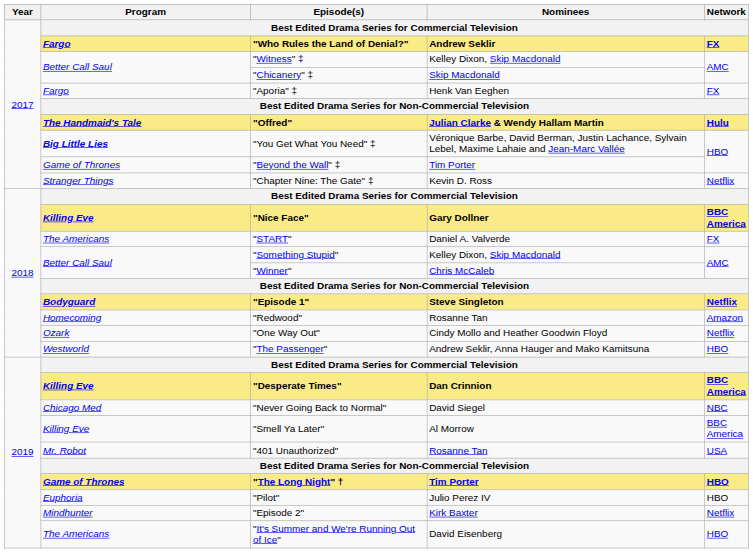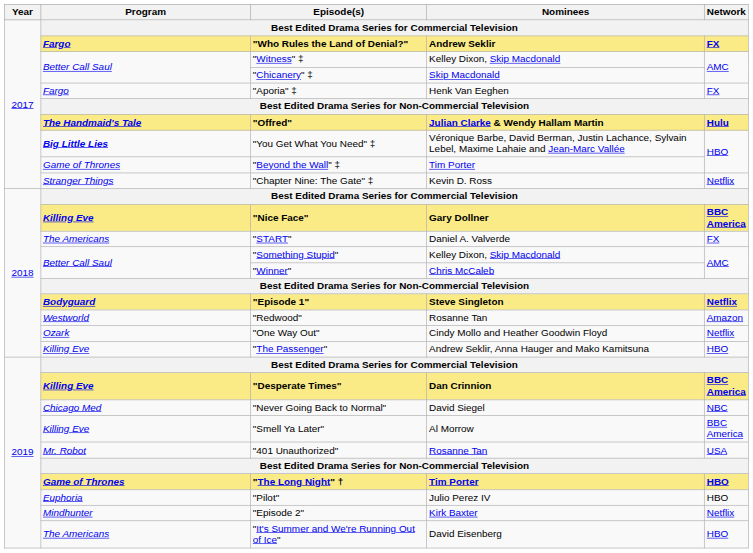"Redwood" | Program: Homecoming -> Westworld
"The Passenger" | Program: Westworld -> Killing Eve
